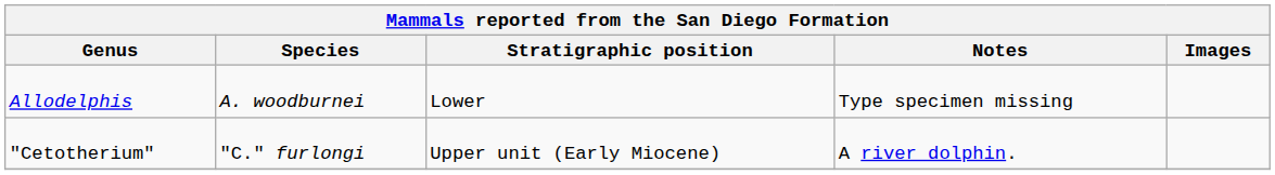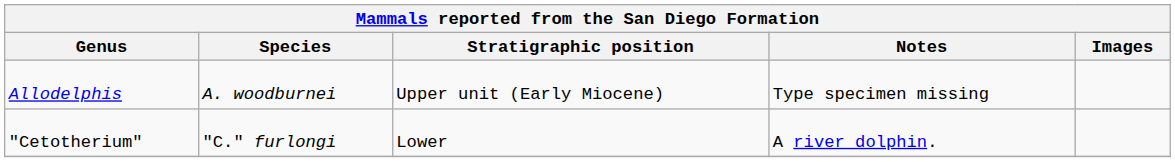Allodelphis | Stratigraphic position: Lower -> Upper unit (Early Miocene)
"Cetotherium" | Stratigraphic position: Upper unit (Early Miocene) -> Lower
